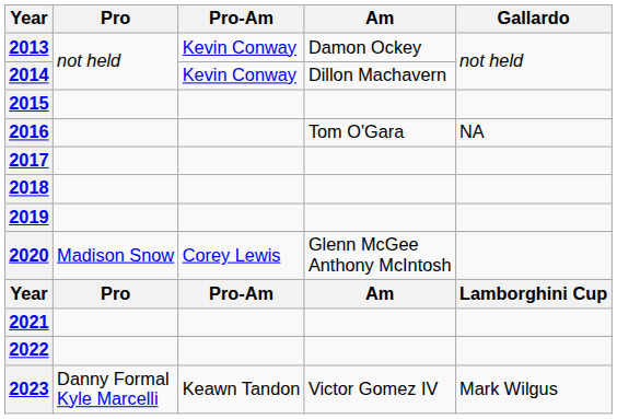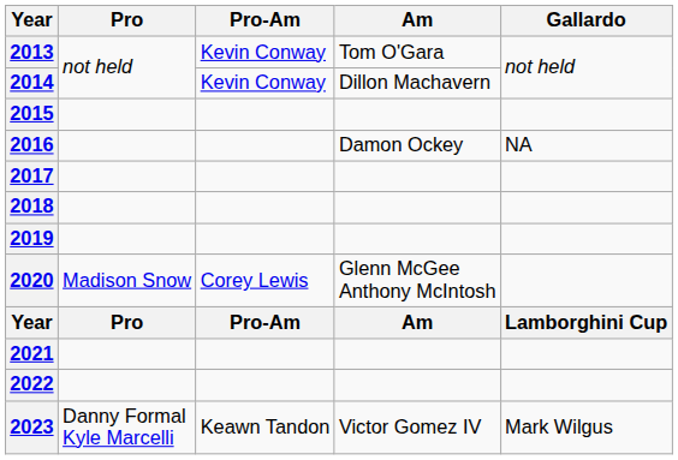2013 | Am: Damon Ockey -> Tom O'Gara
2016 | Am: Tom O'Gara -> Damon Ockey
